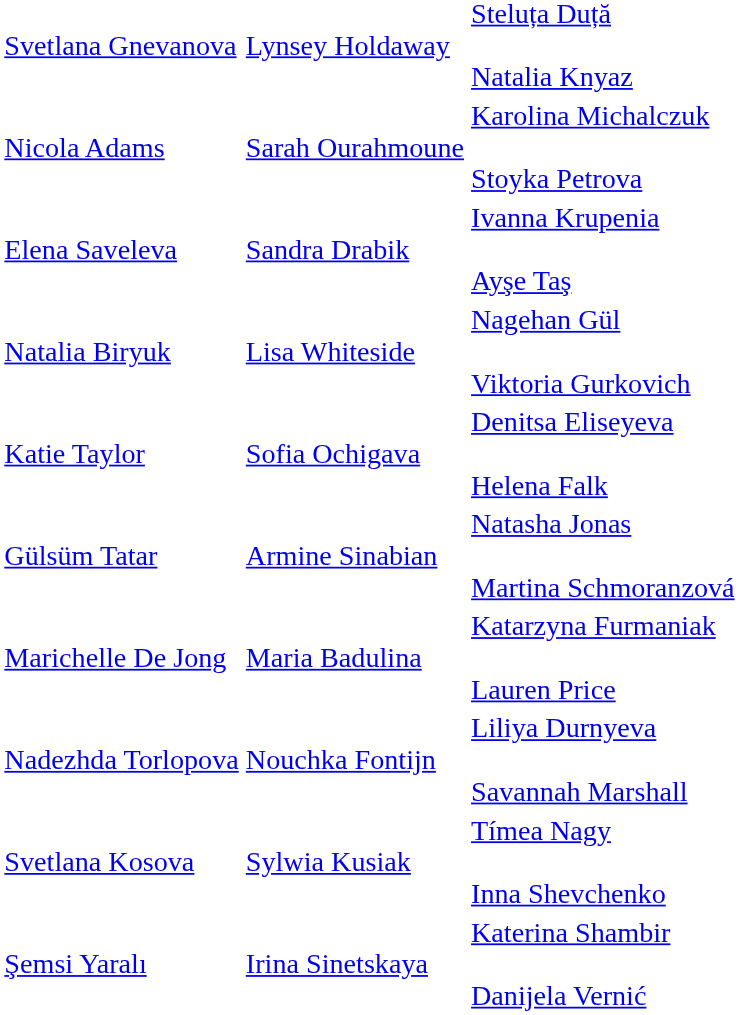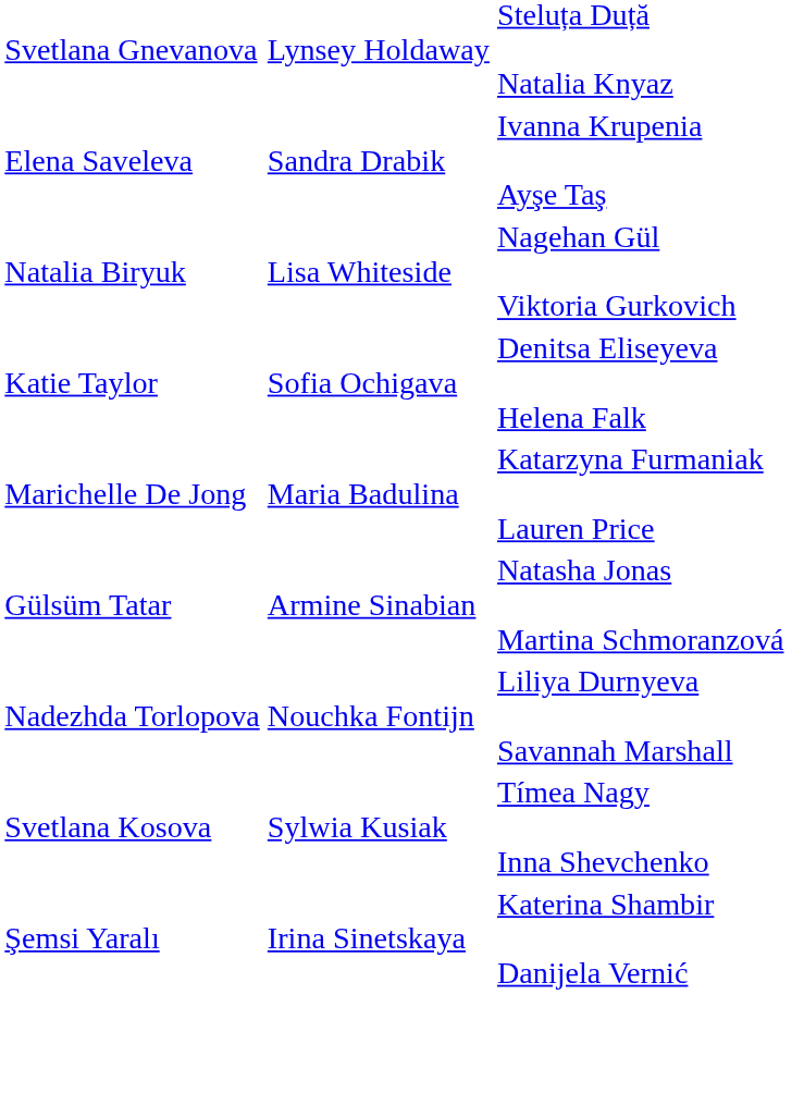- row: Nicola Adams | Sarah Ourahmoune | Karolina Michalczuk Stoyka Petrova
rows swapped: Gülsüm Tatar <-> Marichelle De Jong
